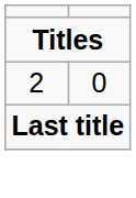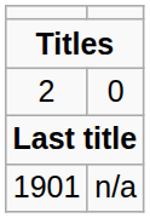+ row: 1901 | n/a
